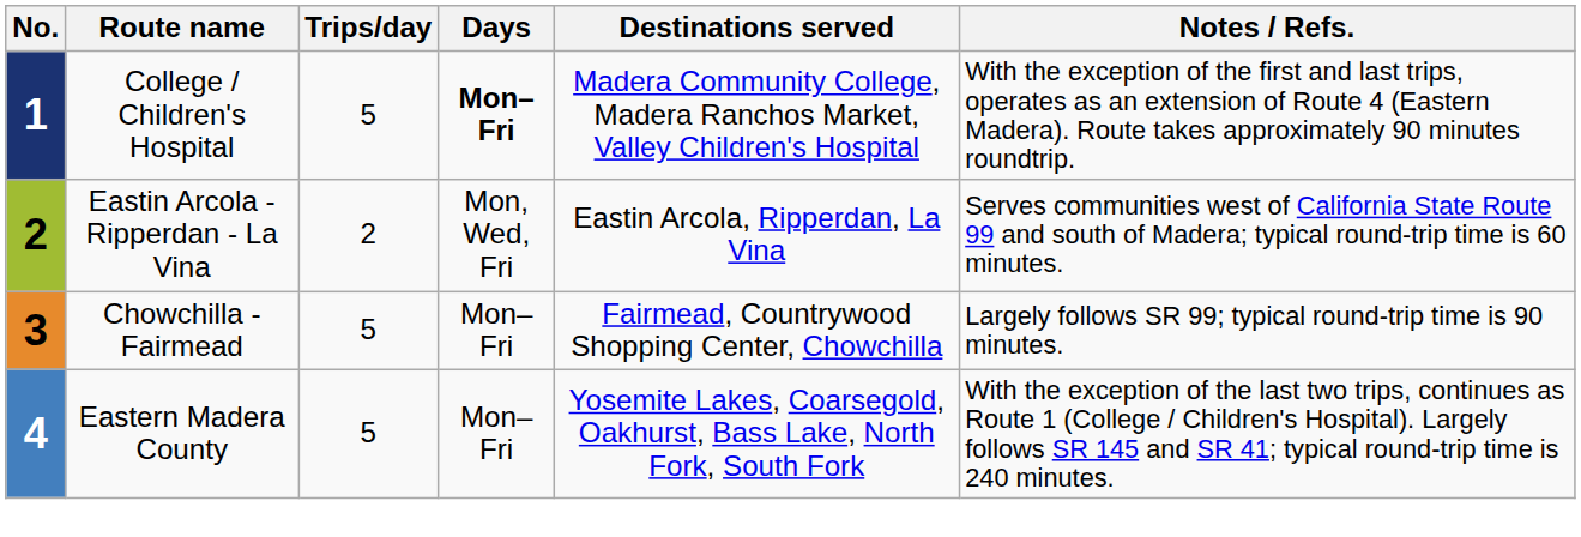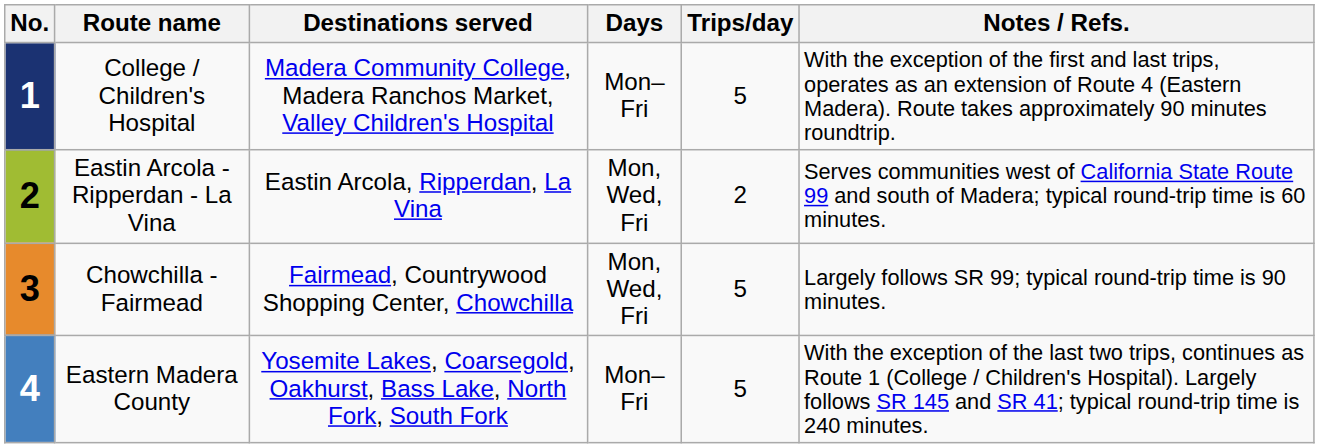columns swapped: Destinations served <-> Trips/day
College / Children's Hospital | Days: bold -> normal
Chowchilla - Fairmead | Days: Mon–Fri -> Mon, Wed, Fri
